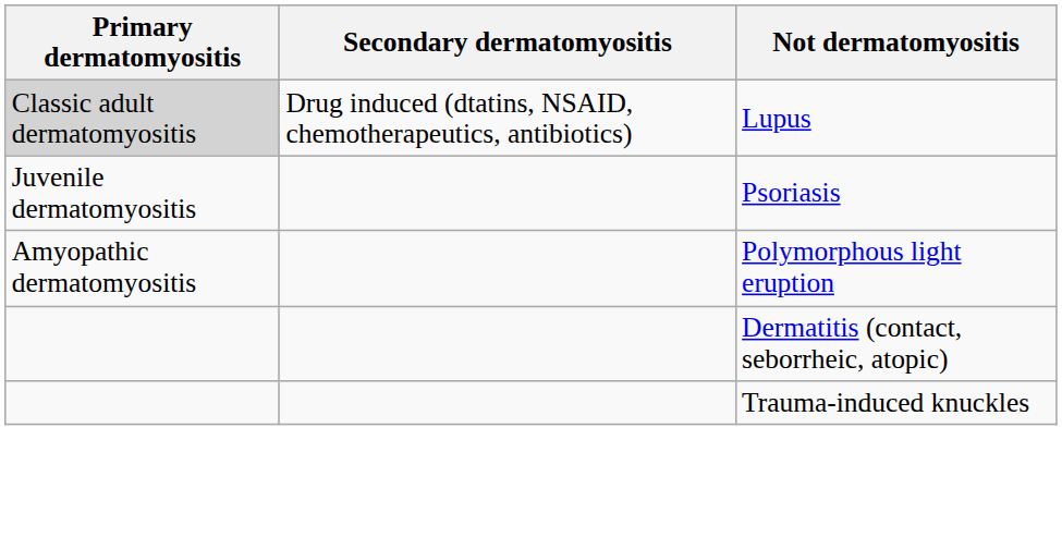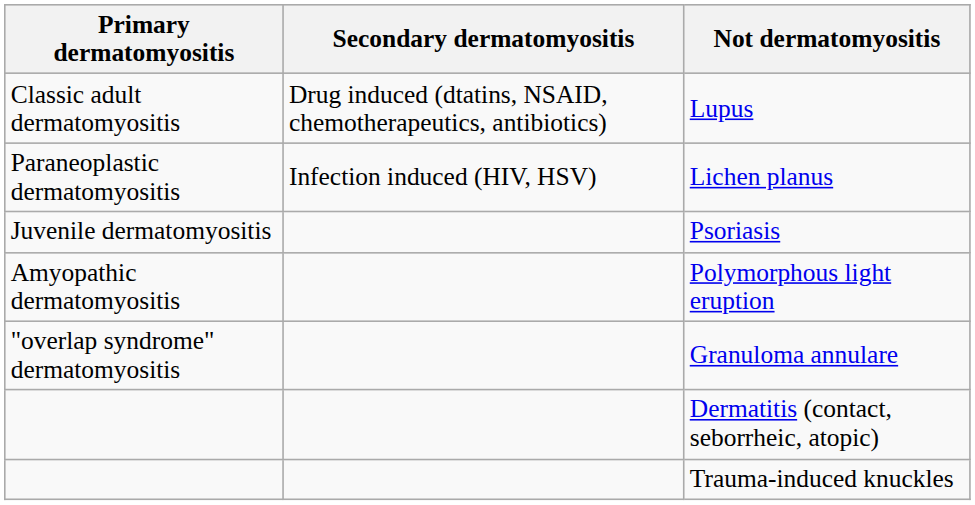Lupus | Primary dermatomyositis: lightgrey background -> no background
+ row: Paraneoplastic dermatomyositis | Infection induced (HIV, HSV) | Lichen planus
+ row: "overlap syndrome" dermatomyositis | Granuloma annulare
